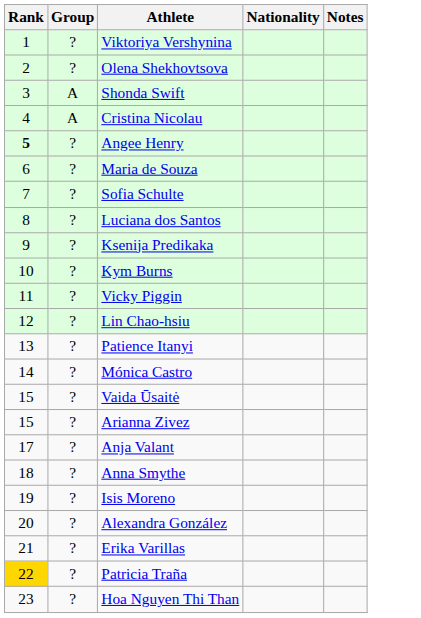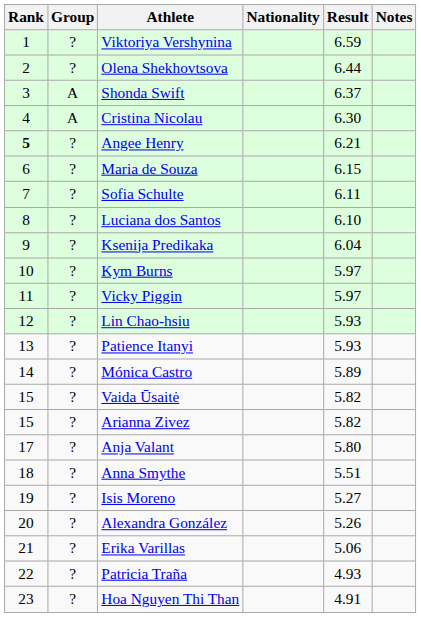+ column: Result | 6.59 | 6.44 | 6.37 | 6.30 | 6.21 | 6.15 | 6.11 | 6.10 | 6.04 | 5.97 | 5.97 | 5.93 | 5.93 | 5.89 | 5.82 | 5.82 | 5.80 | 5.51 | 5.27 | 5.26 | 5.06 | 4.93 | 4.91
Patricia Traña | Rank: gold background -> no background
